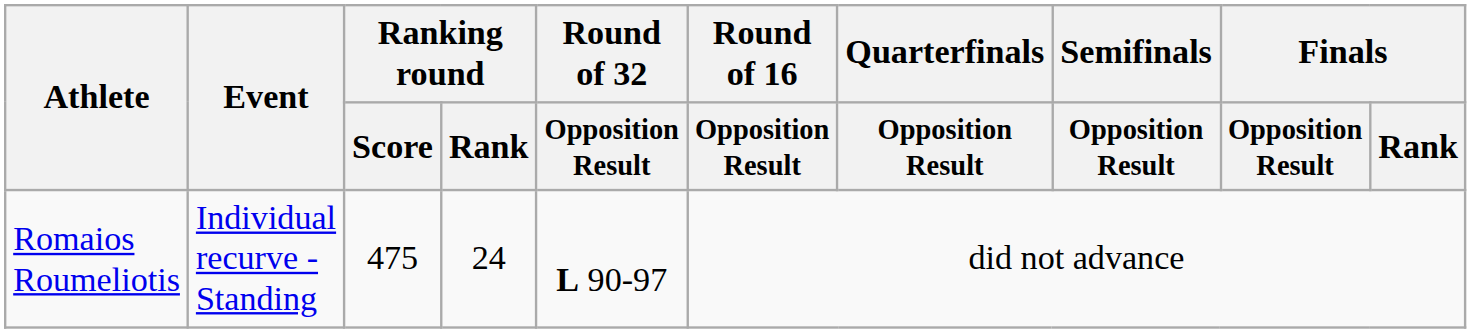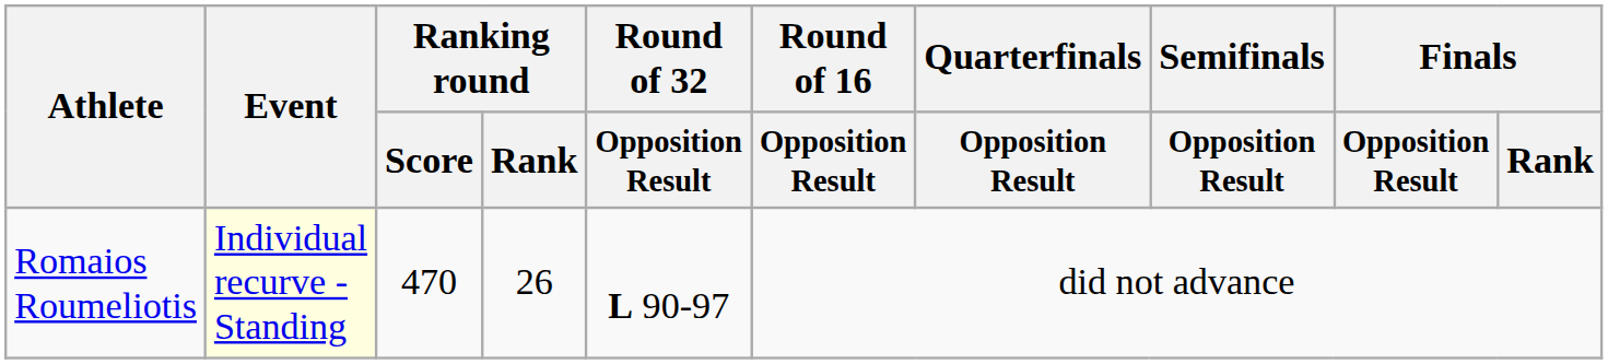Romaios Roumeliotis | Event: no background -> lightyellow background
Romaios Roumeliotis | Ranking round / Score: 475 -> 470
Romaios Roumeliotis | Ranking round / Rank: 24 -> 26
